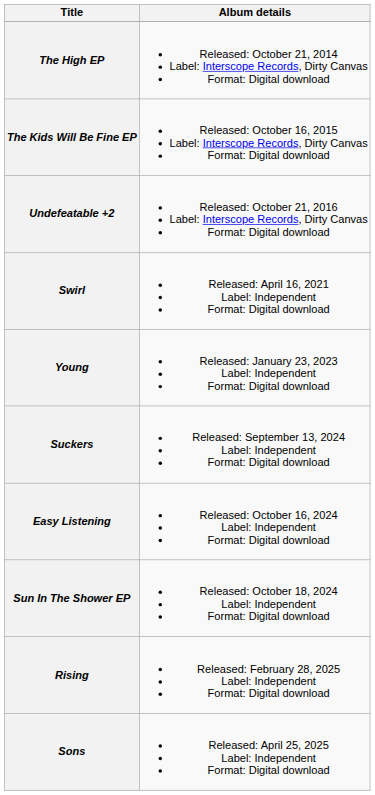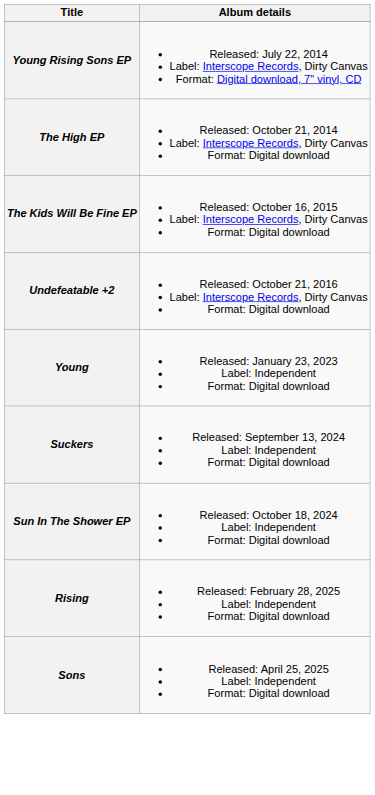+ row: Young Rising Sons EP | Released: July 22, 2014 Label: Interscope Records, Dirty Canvas Format: Digital download, 7" vinyl, CD
- row: Swirl | Released: April 16, 2021 Label: Independent Format: Digital download
- row: Easy Listening | Released: October 16, 2024 Label: Independent Format: Digital download
